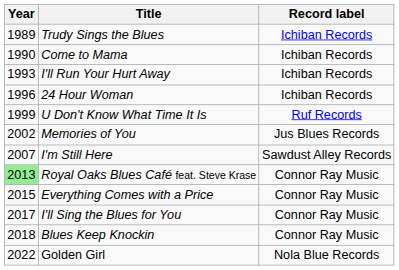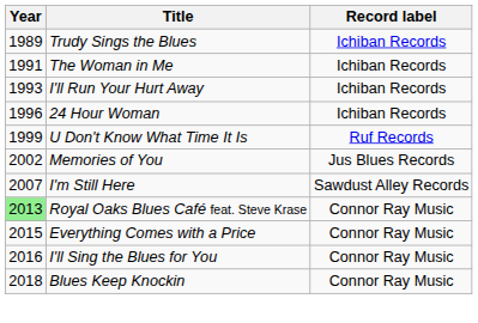- row: 1990 | Come to Mama | Ichiban Records
+ row: 1991 | The Woman in Me | Ichiban Records
I'll Sing the Blues for You | Year: 2017 -> 2016
- row: 2022 | Golden Girl | Nola Blue Records
